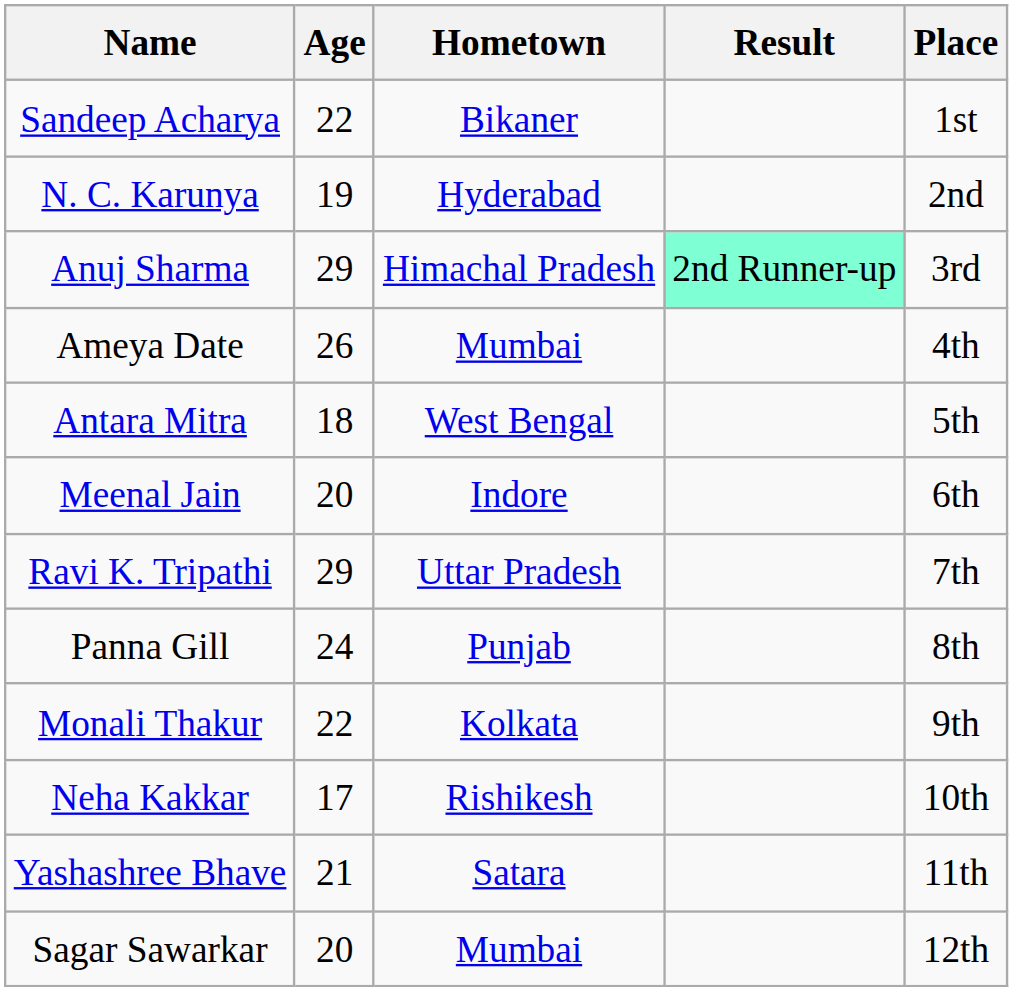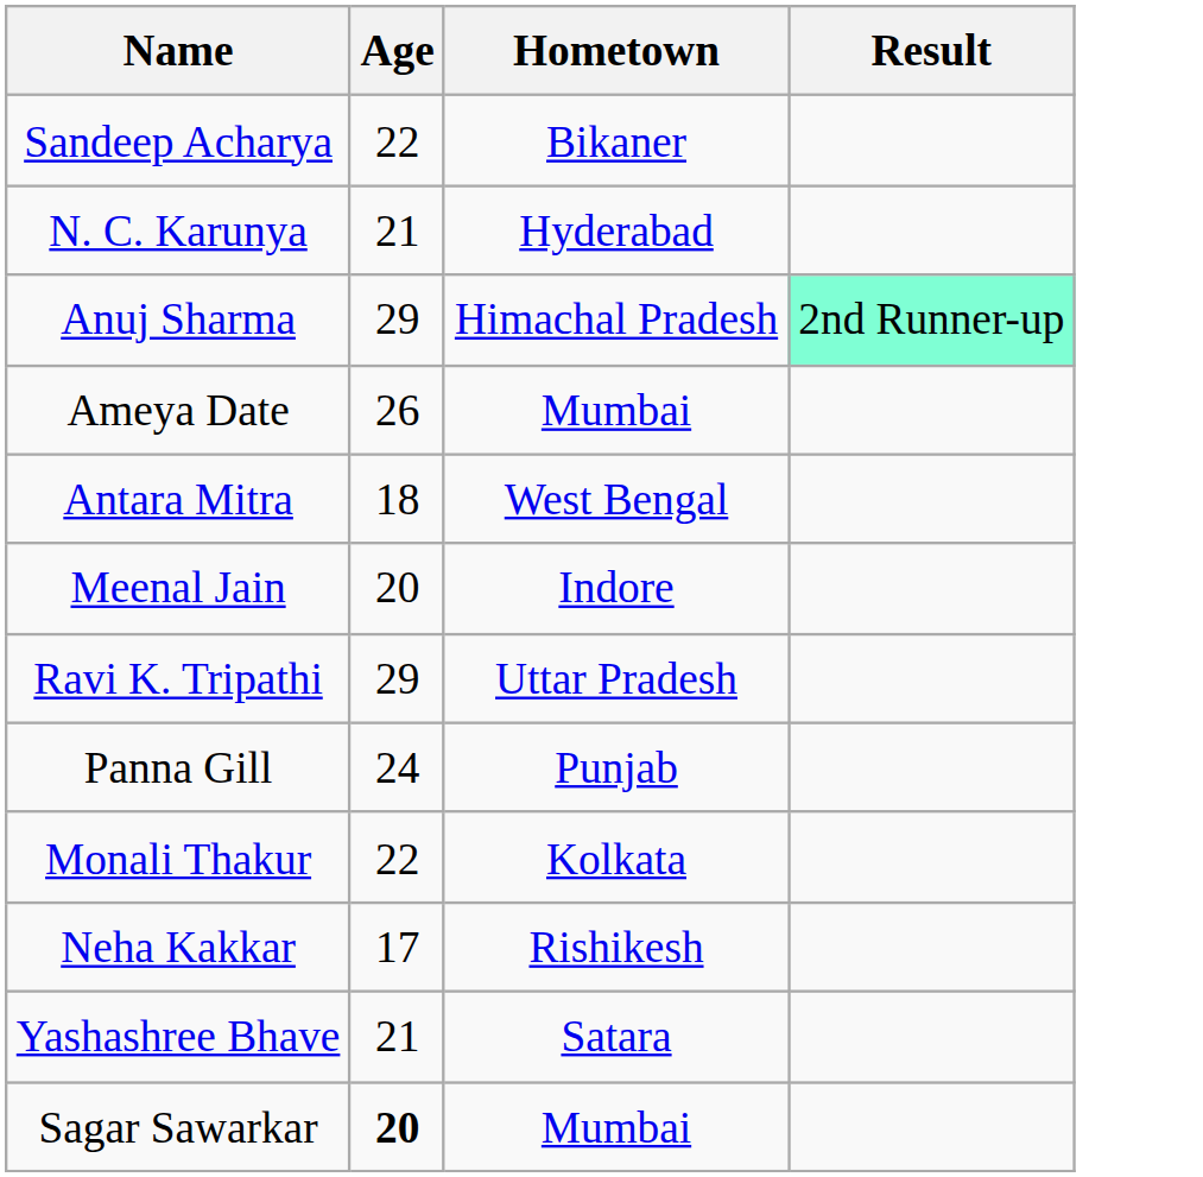- column: Place | 1st | 2nd | 3rd | 4th | 5th | 6th | 7th | 8th | 9th | 10th | 11th | 12th
N. C. Karunya | Age: 19 -> 21
Sagar Sawarkar | Age: normal -> bold
